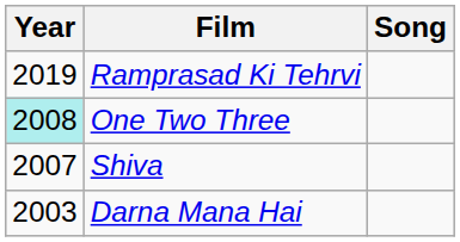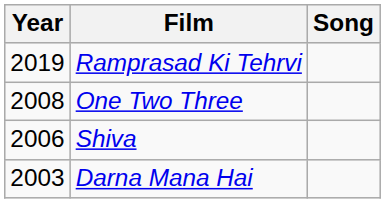One Two Three | Year: paleturquoise background -> no background
Shiva | Year: 2007 -> 2006
